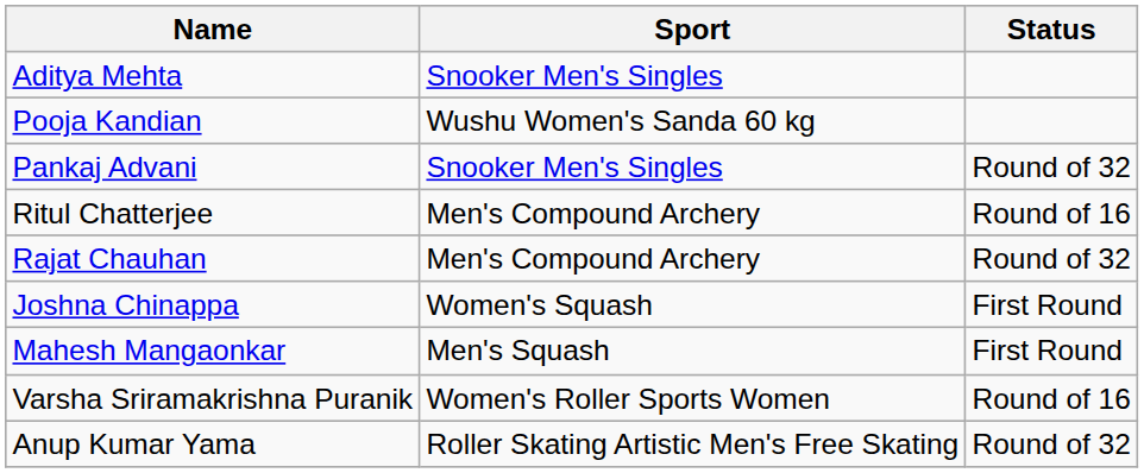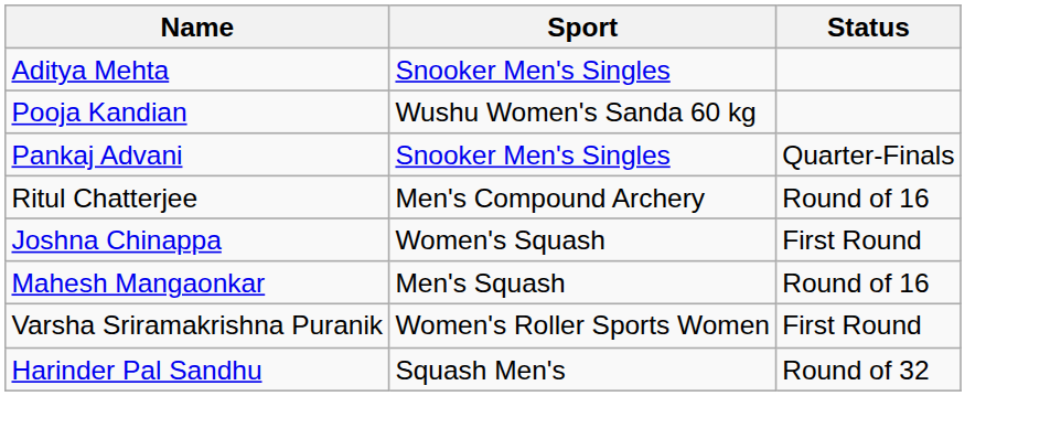Pankaj Advani | Status: Round of 32 -> Quarter-Finals
- row: Rajat Chauhan | Men's Compound Archery | Round of 32
Mahesh Mangaonkar | Status: First Round -> Round of 16
Varsha Sriramakrishna Puranik | Status: Round of 16 -> First Round
+ row: Harinder Pal Sandhu | Squash Men's | Round of 32
- row: Anup Kumar Yama | Roller Skating Artistic Men's Free Skating | Round of 32
